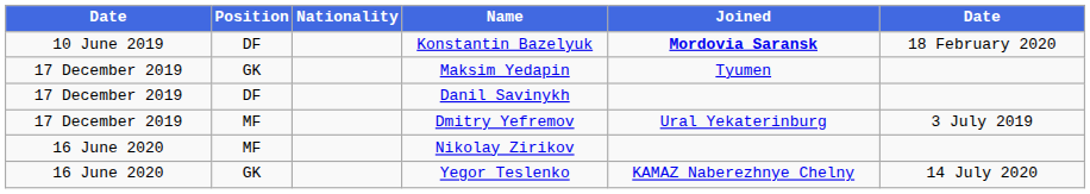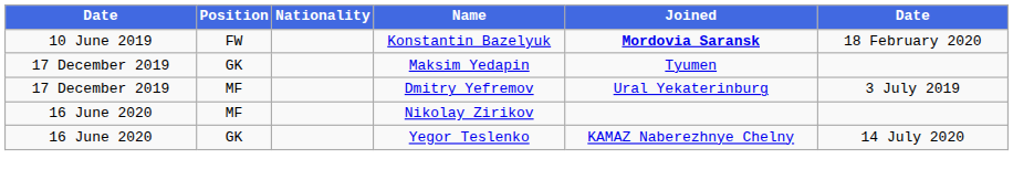Konstantin Bazelyuk | Position: DF -> FW
- row: 17 December 2019 | DF | Danil Savinykh
